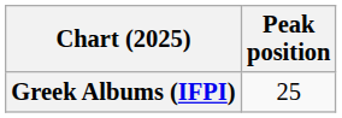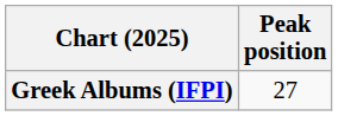Greek Albums (IFPI) | Peak position: 25 -> 27
